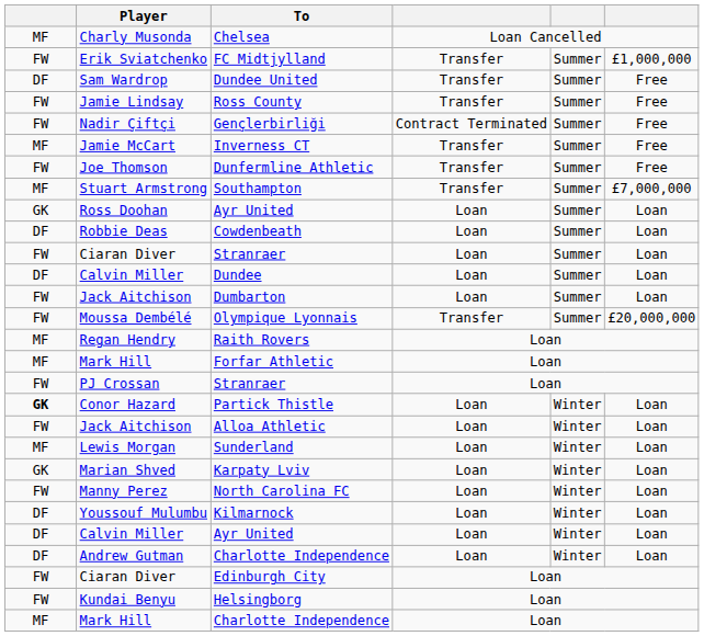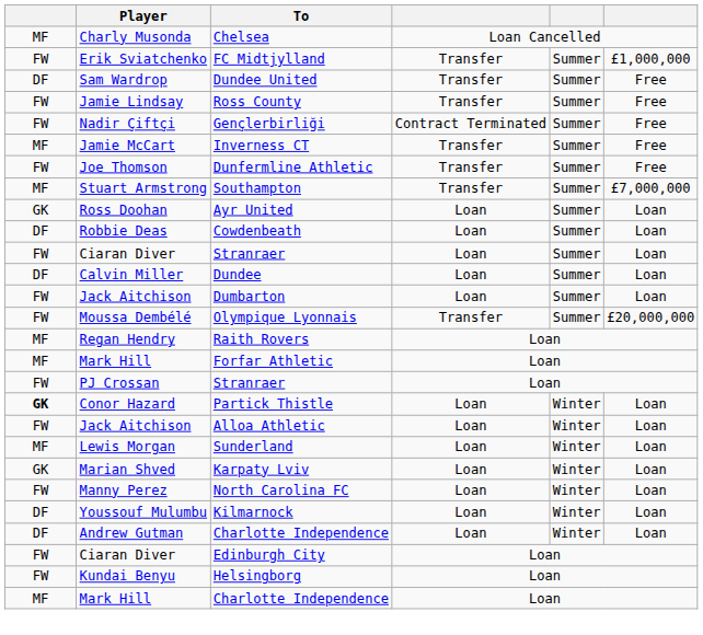- row: DF | Calvin Miller | Ayr United | Loan | Winter | Loan
